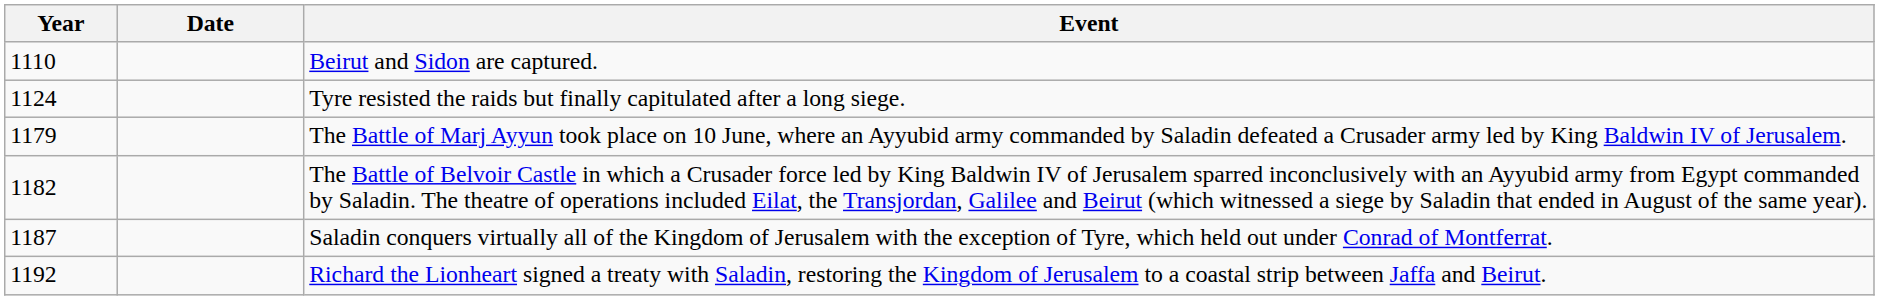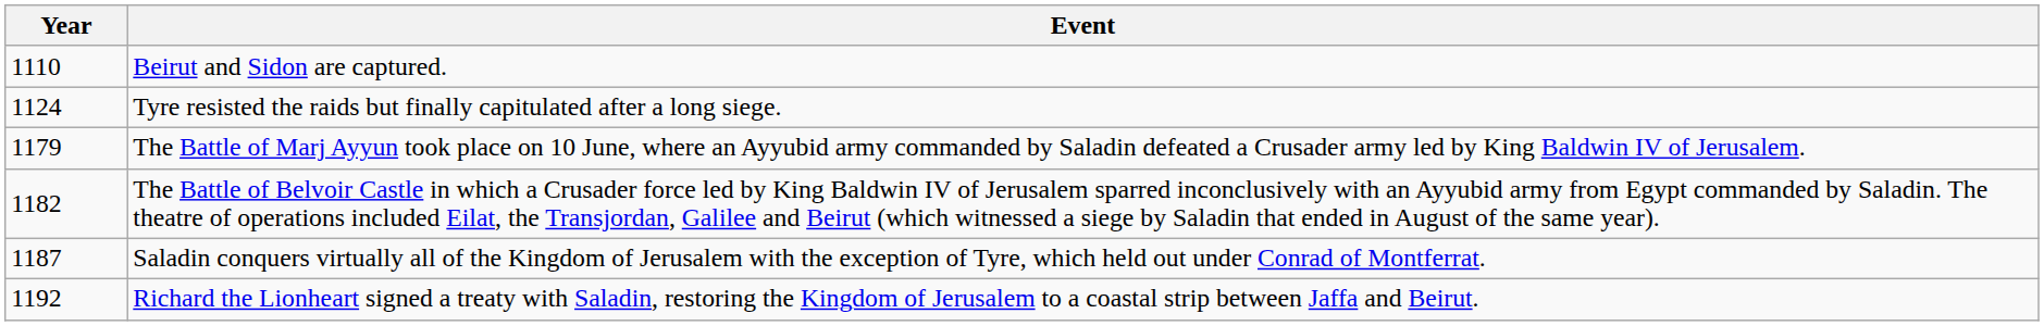- column: Date
